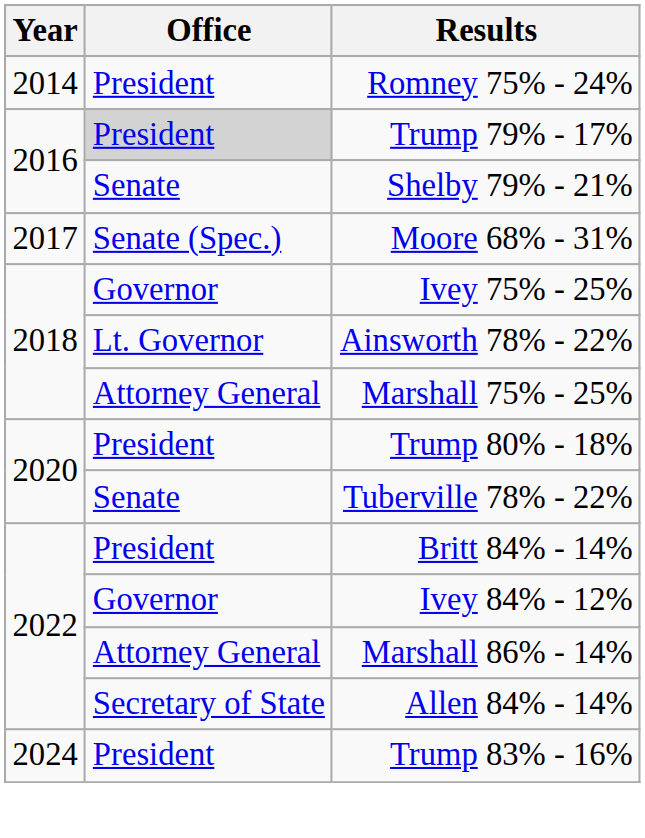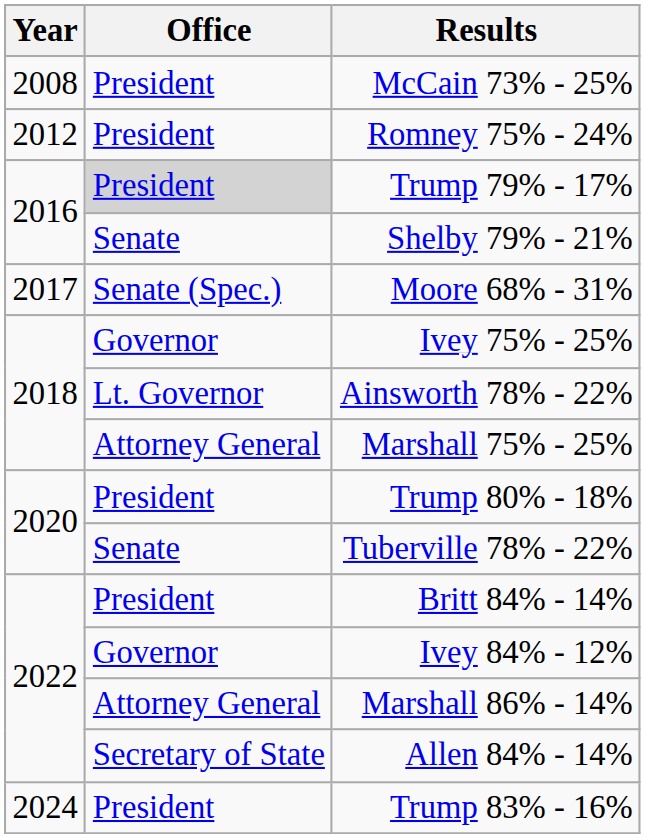+ row: 2008 | President | McCain 73% - 25%
Romney 75% - 24% | Year: 2014 -> 2012
